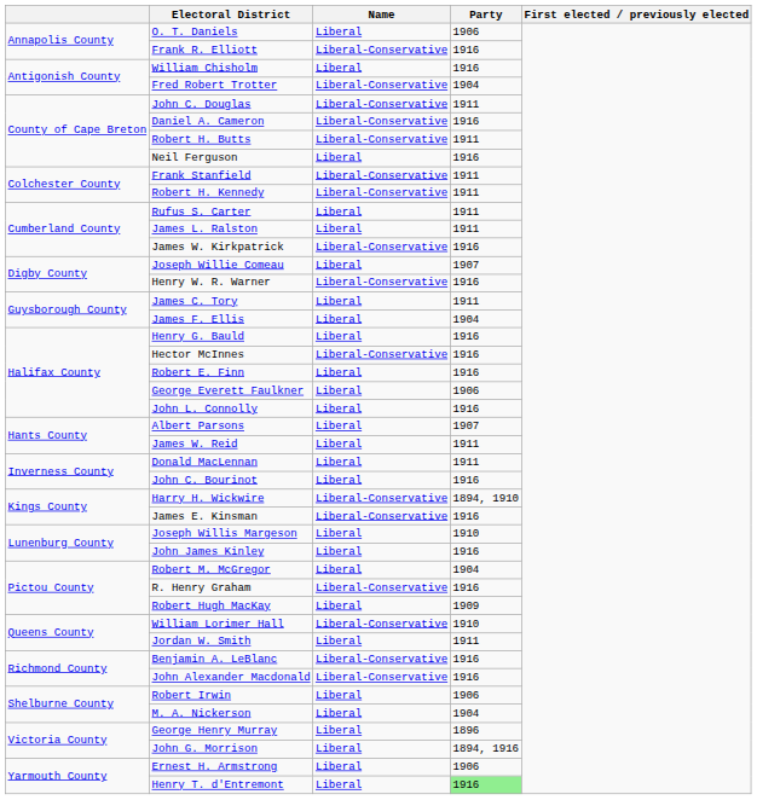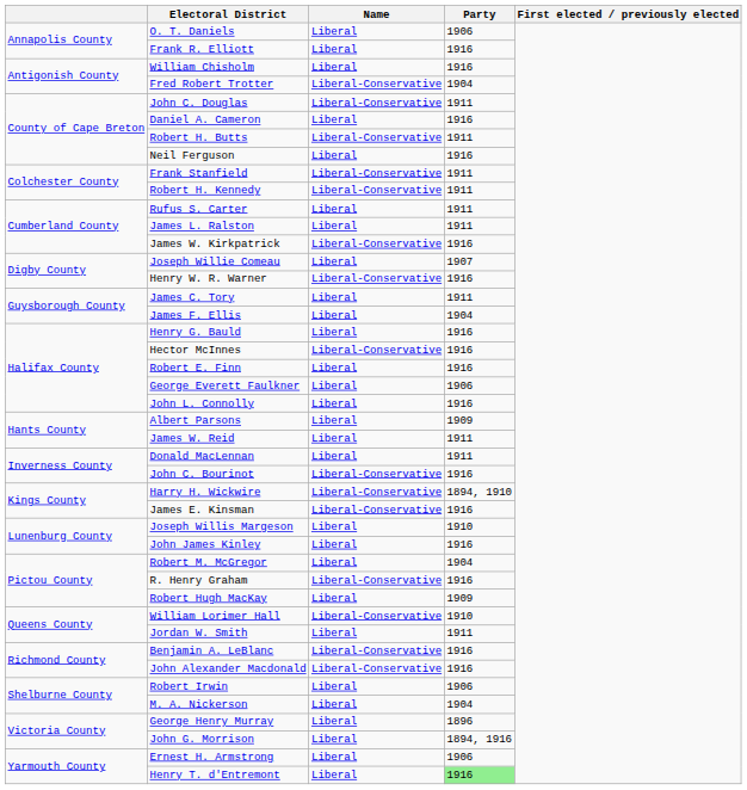Frank R. Elliott | Name: Liberal-Conservative -> Liberal
Daniel A. Cameron | Name: Liberal-Conservative -> Liberal
Albert Parsons | Party: 1907 -> 1909
John C. Bourinot | Name: Liberal -> Liberal-Conservative
